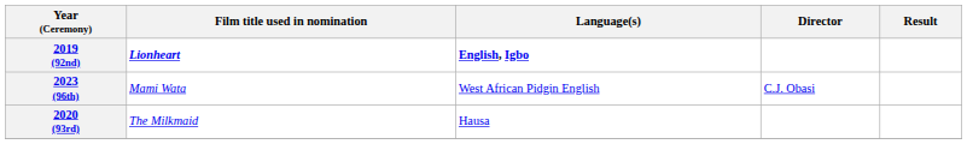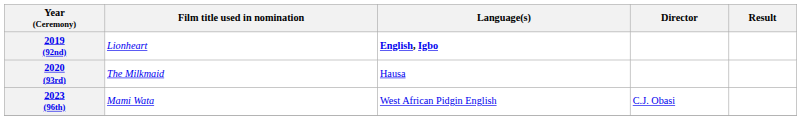2019 (92nd) | Film title used in nomination: bold -> normal
rows swapped: 2020 (93rd) <-> 2023 (96th)
